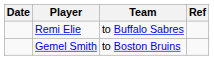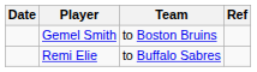rows swapped: Remi Elie <-> Gemel Smith
